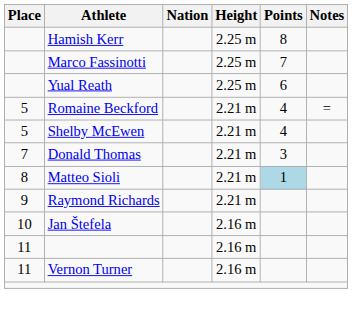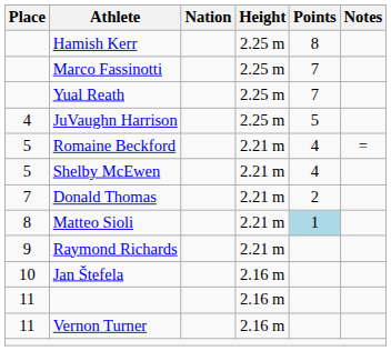Yual Reath | Points: 6 -> 7
+ row: 4 | JuVaughn Harrison | 2.25 m | 5
Donald Thomas | Points: 3 -> 2
